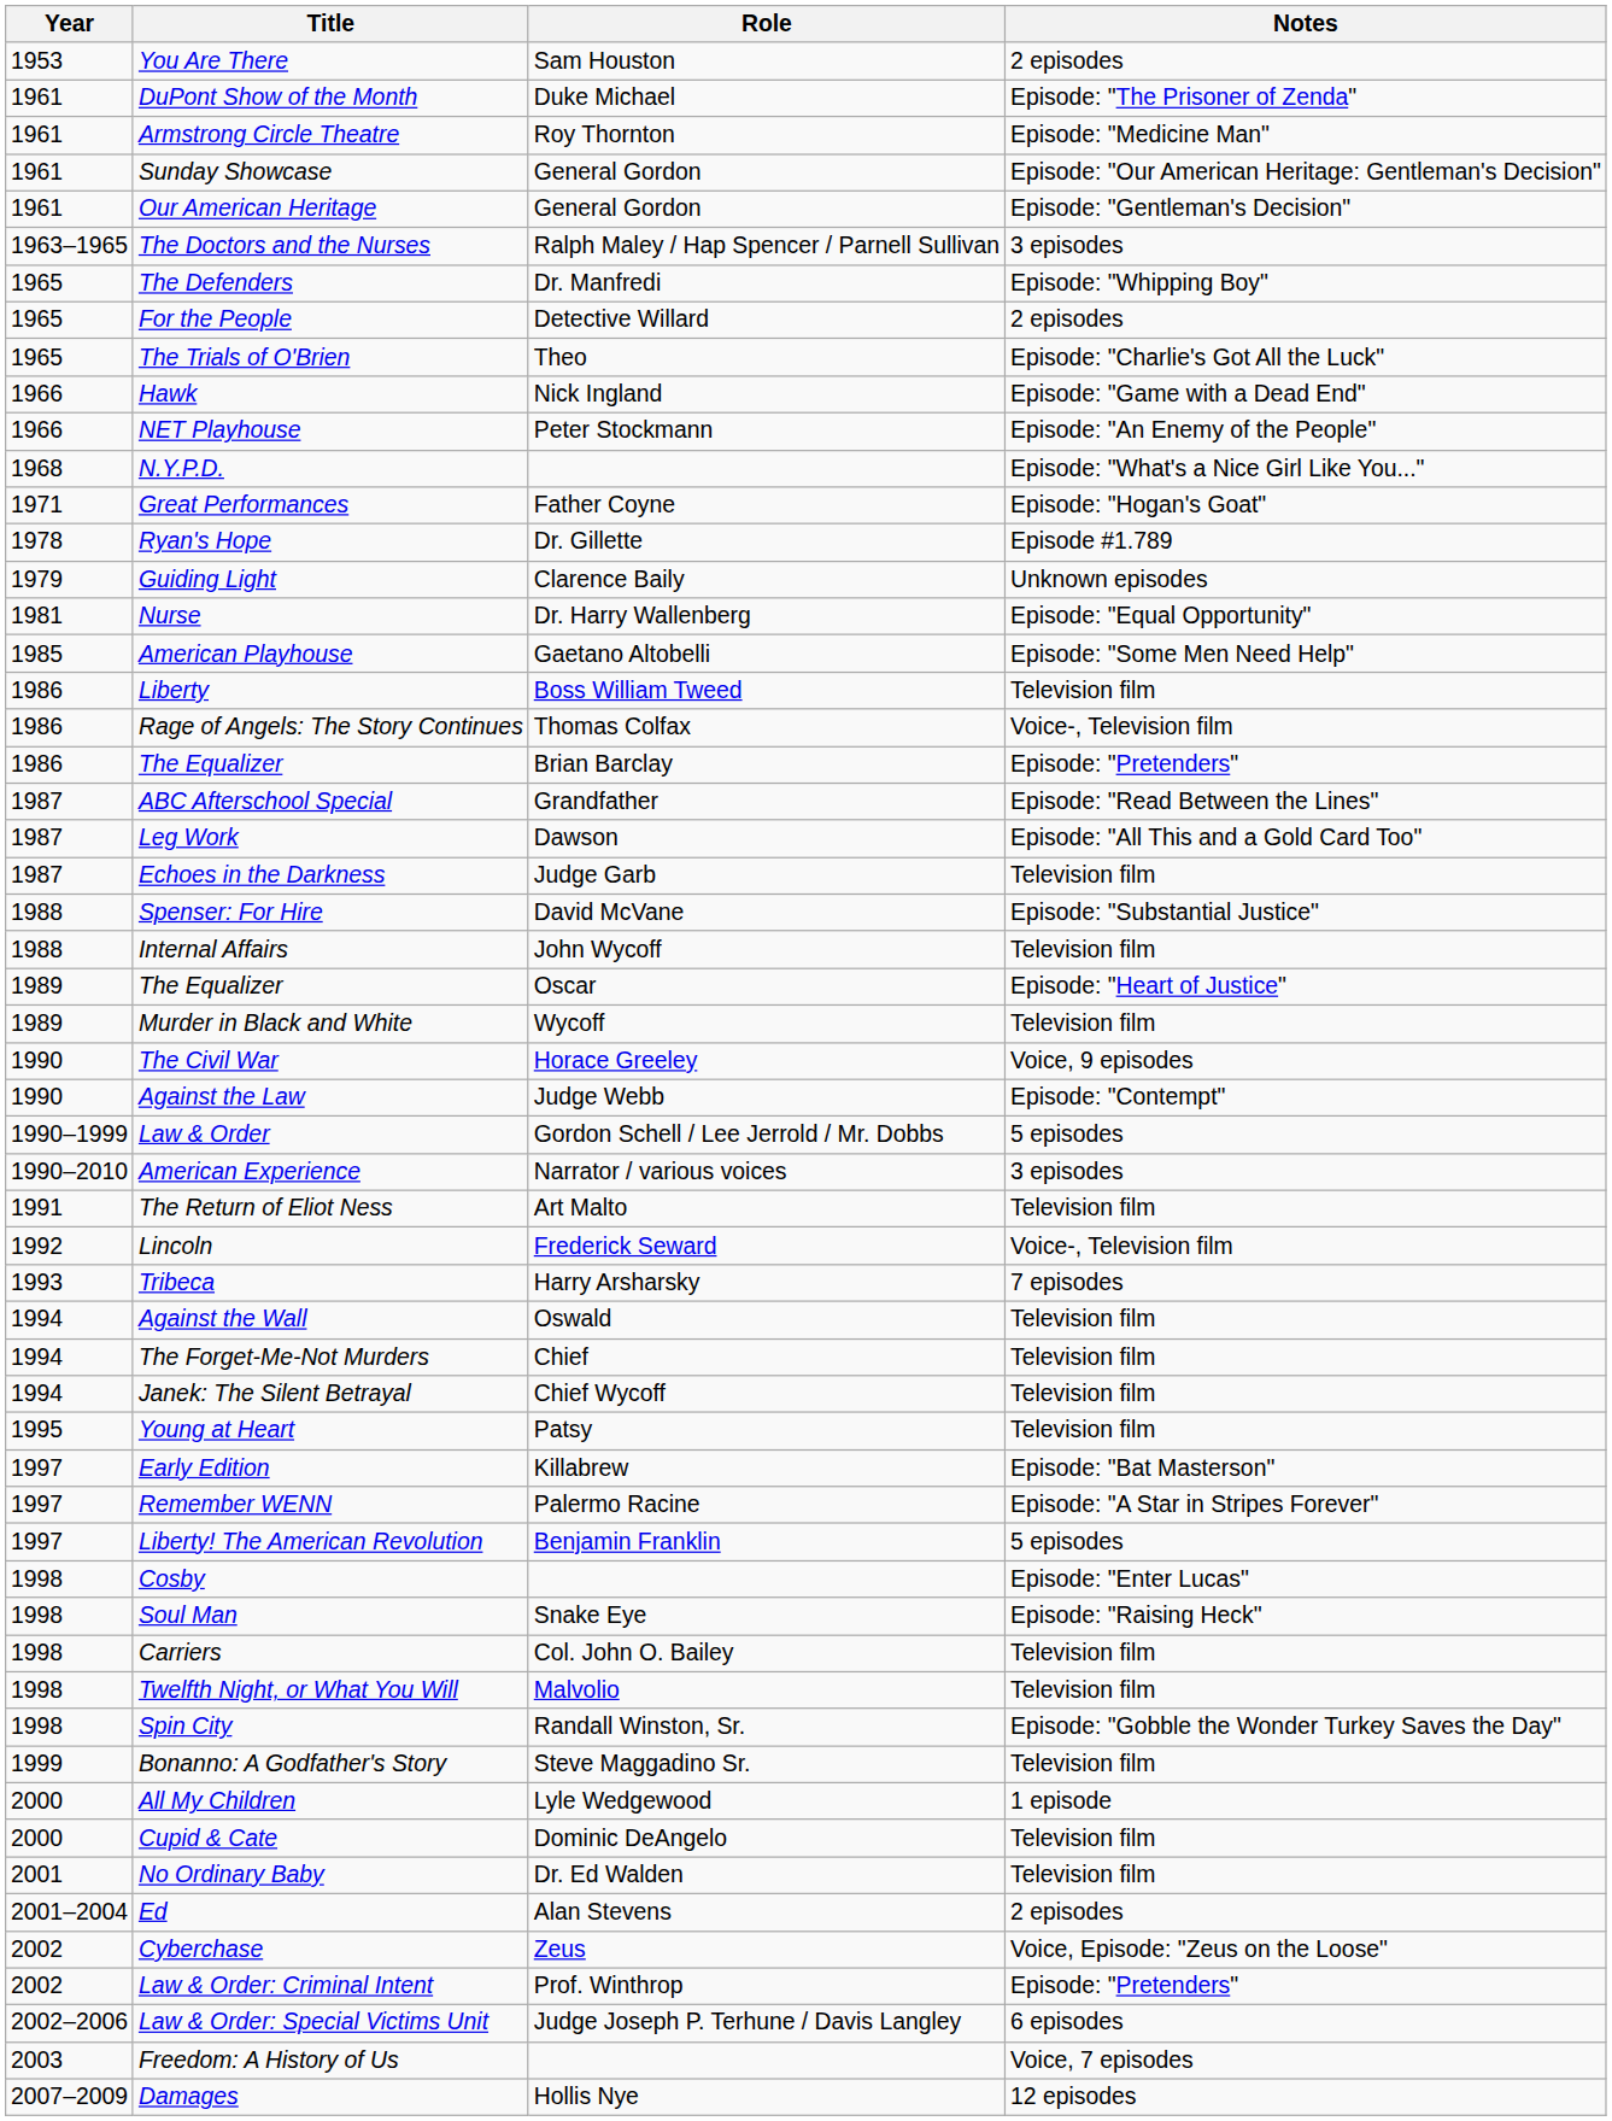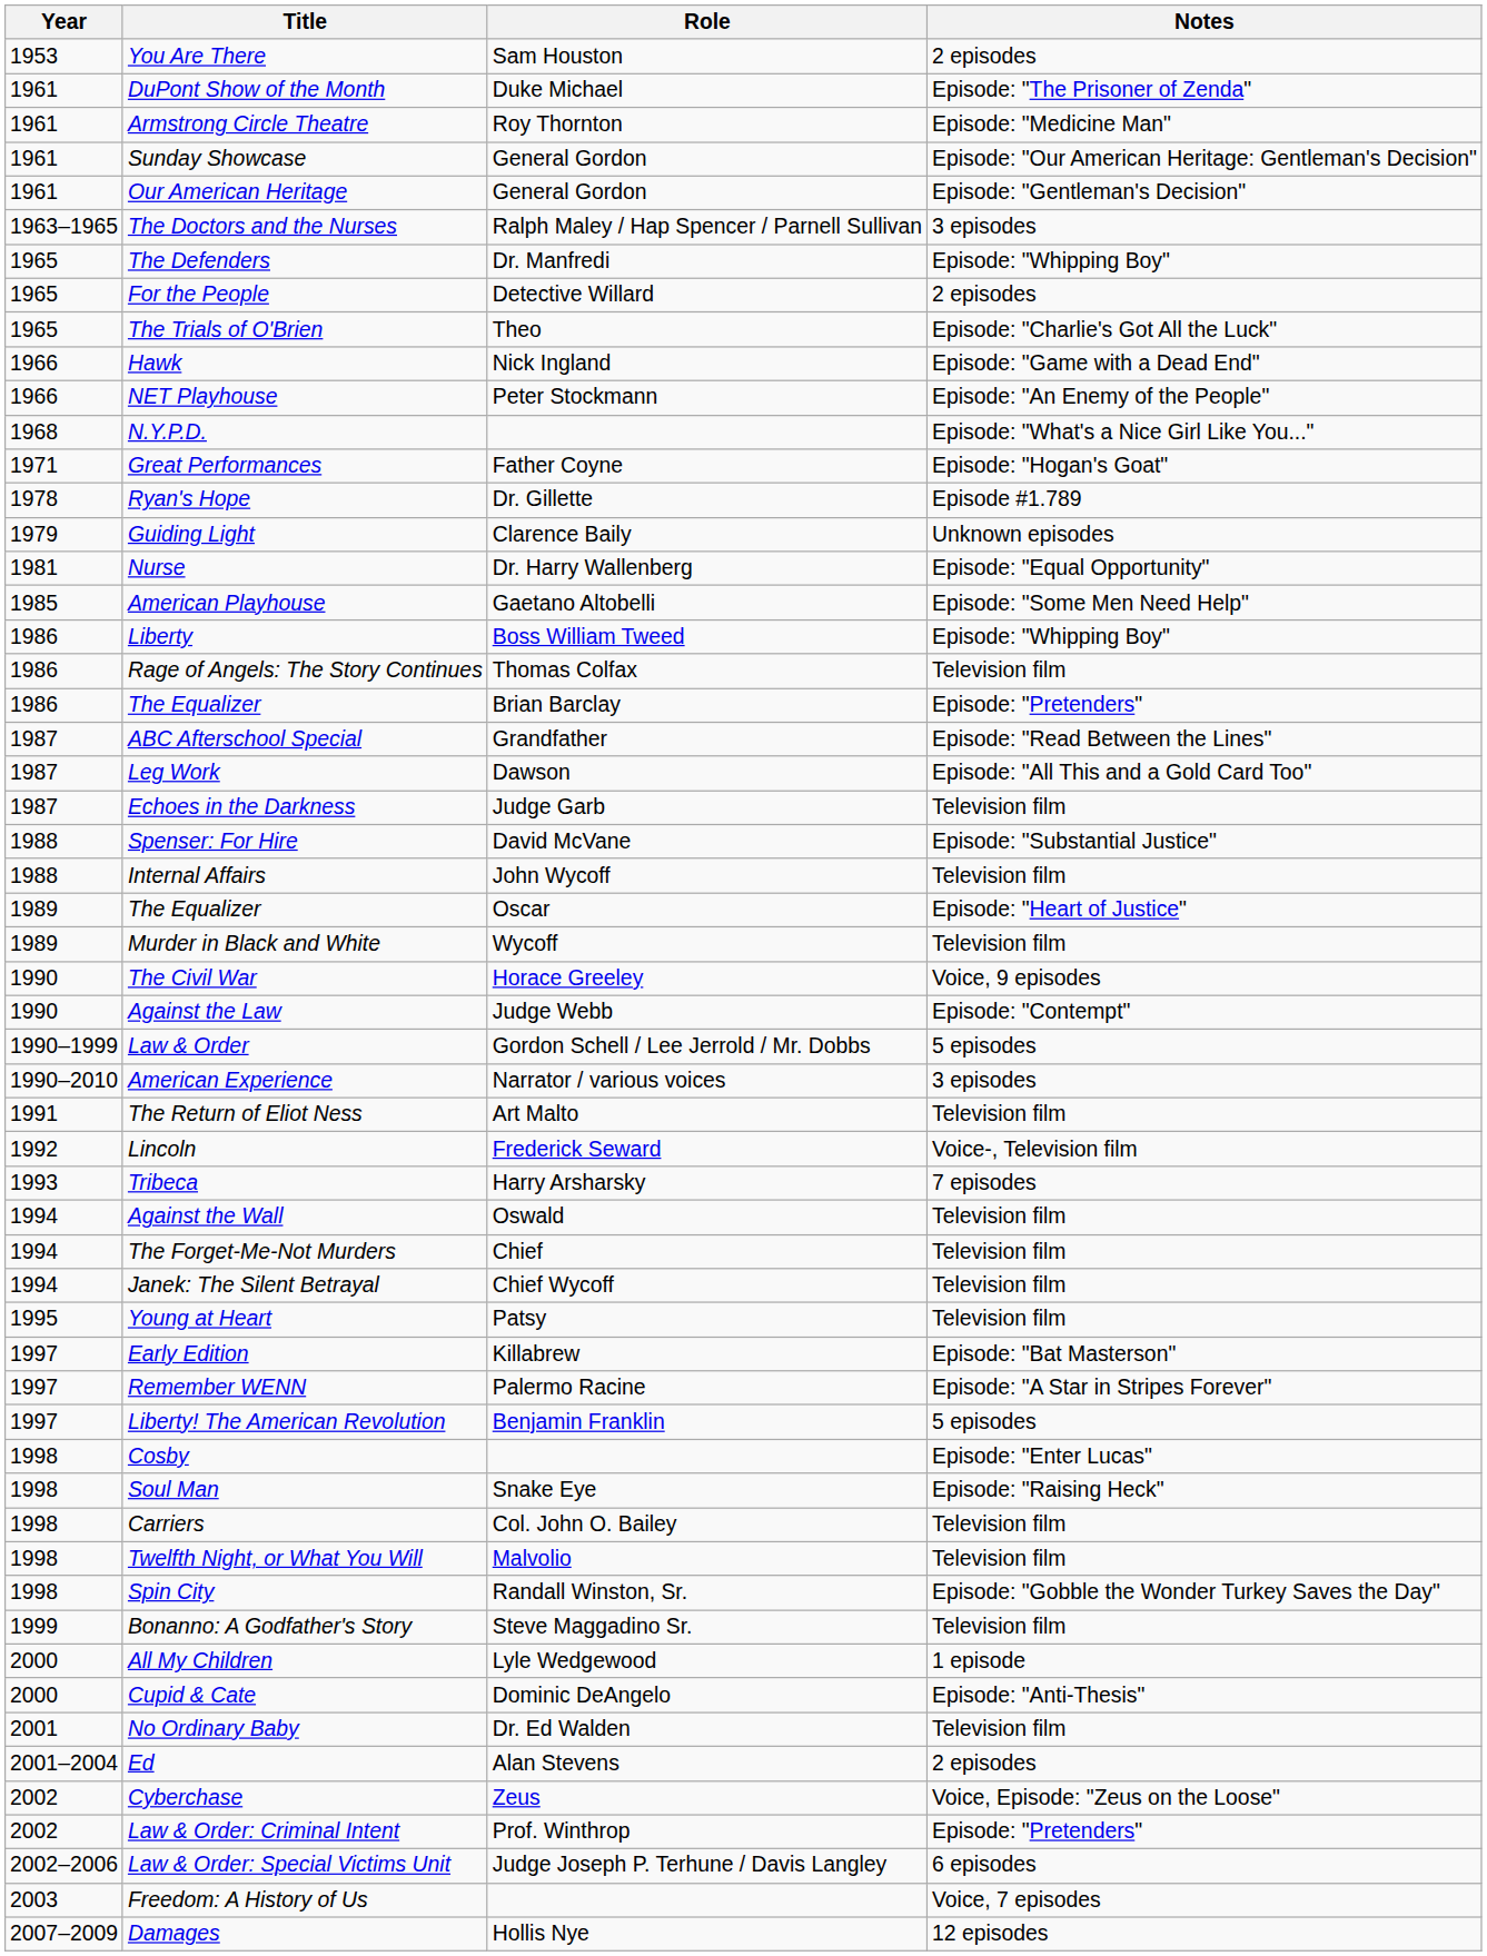Liberty | Notes: Television film -> Episode: "Whipping Boy"
Rage of Angels: The Story Continues | Notes: Voice-, Television film -> Television film
Cupid & Cate | Notes: Television film -> Episode: "Anti-Thesis"
